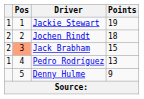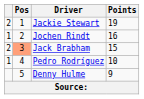Jackie Stewart | column 1: 1 -> 2
Jochen Rindt | column 1: 2 -> 1
Jochen Rindt | Points: 18 -> 16
Pedro Rodríguez | Points: 13 -> 10
